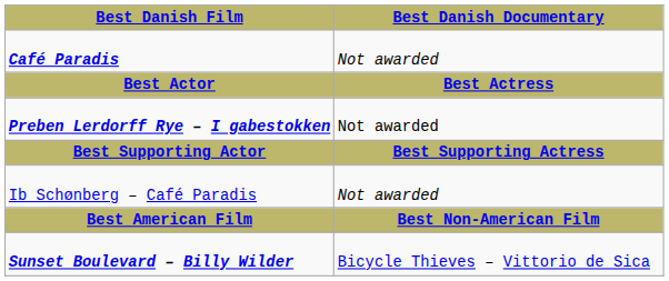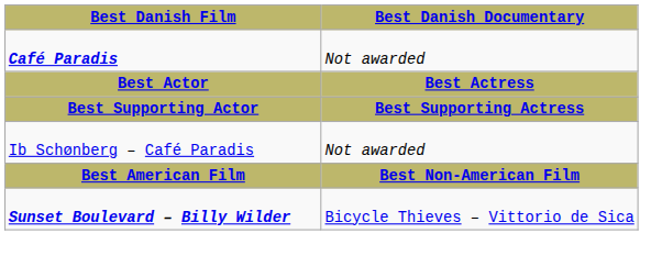- row: Preben Lerdorff Rye – I gabestokken | Not awarded
